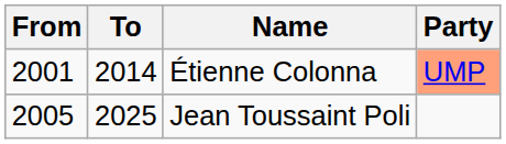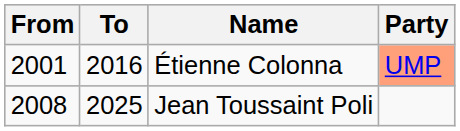Étienne Colonna | To: 2014 -> 2016
Jean Toussaint Poli | From: 2005 -> 2008
